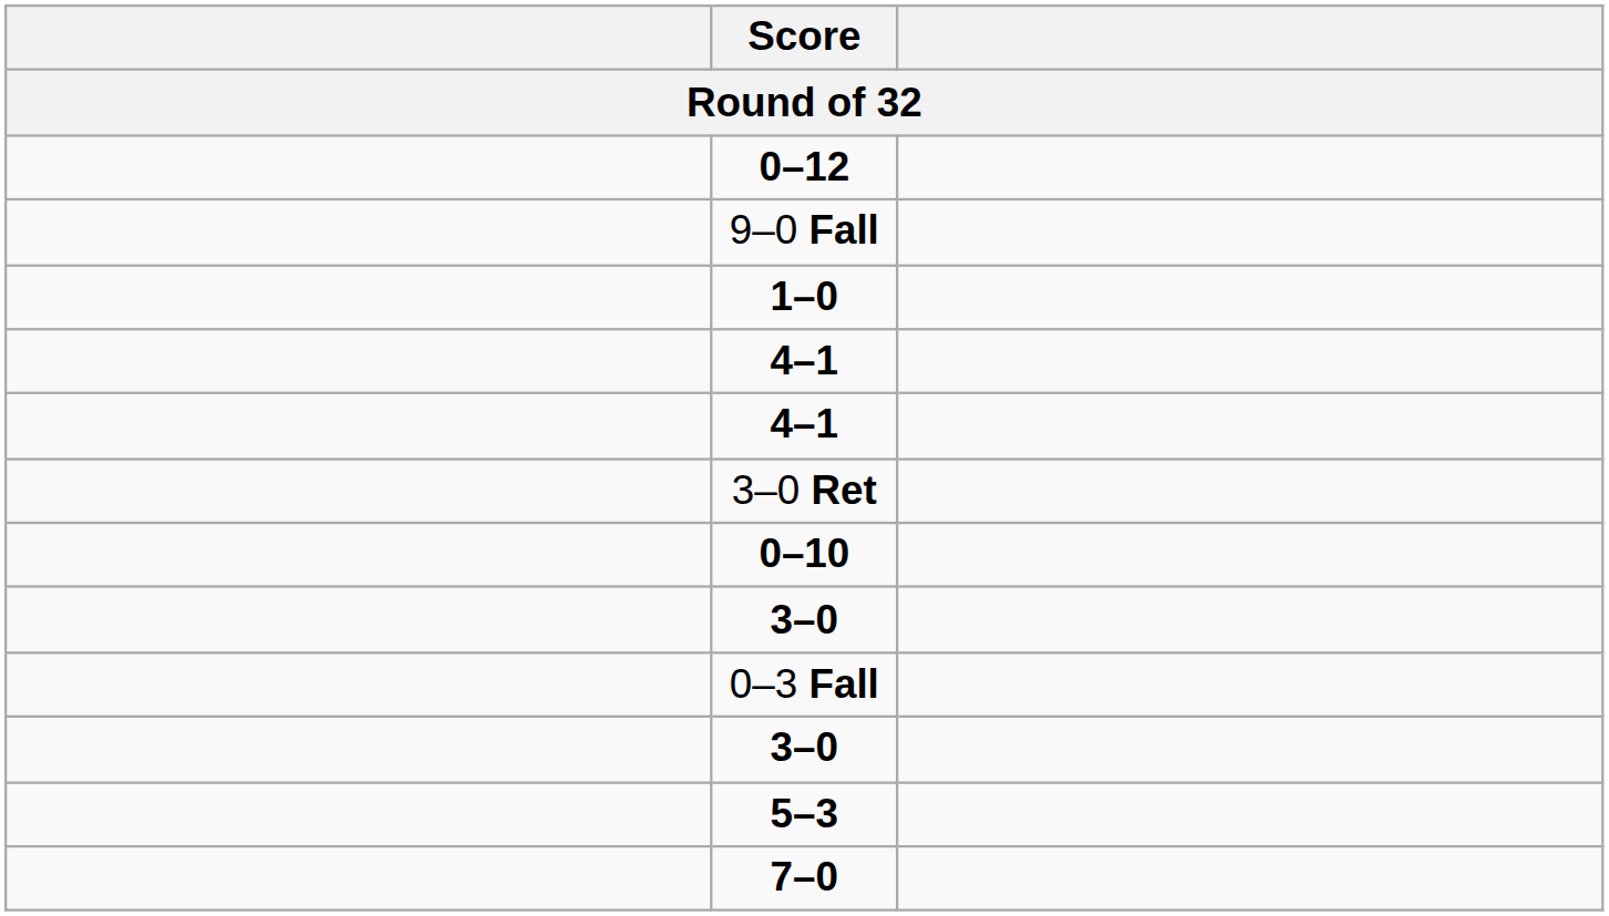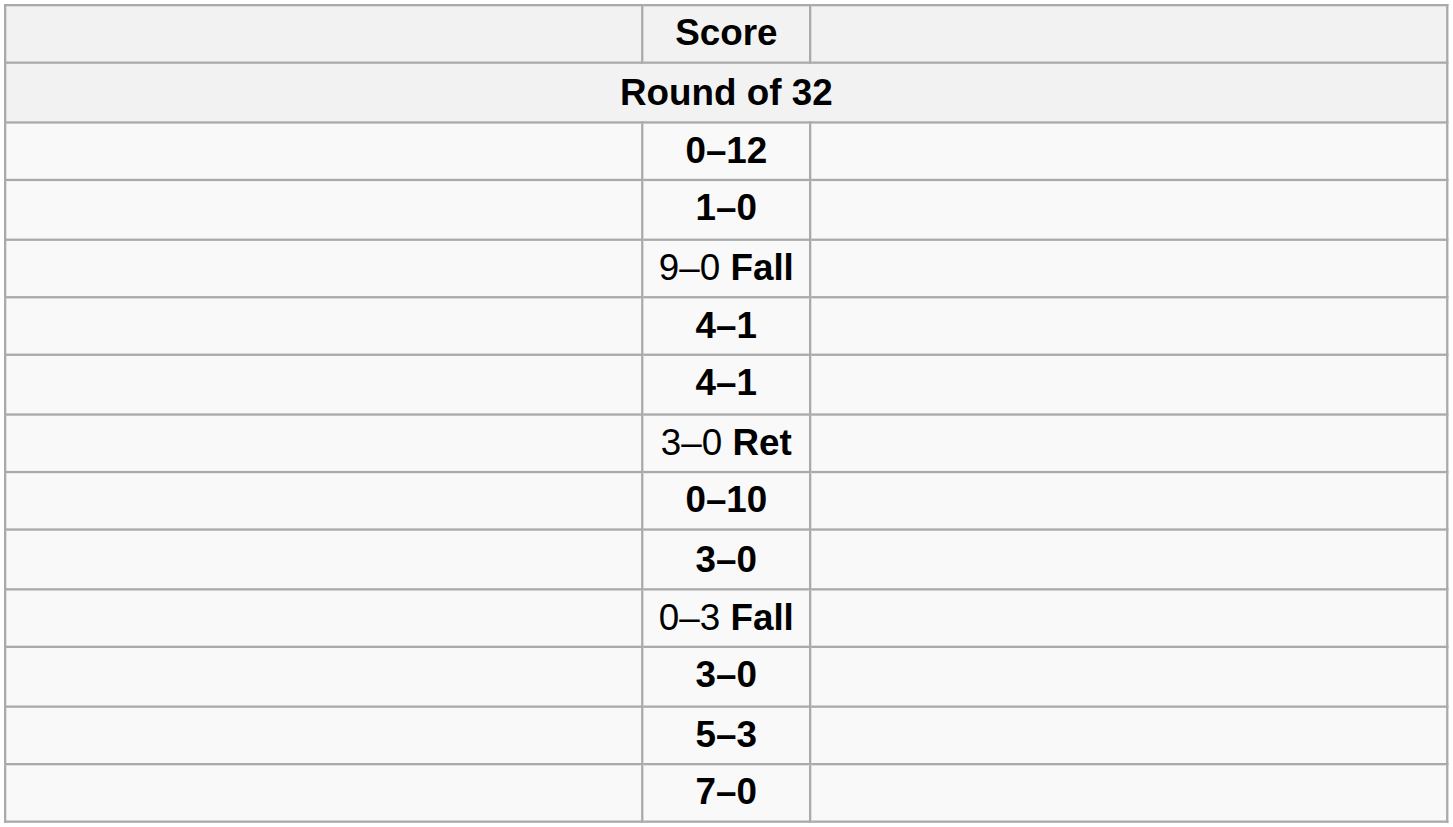rows swapped: 1–0 <-> 9–0 Fall
